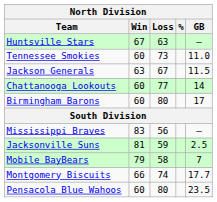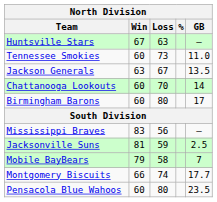Jackson Generals | GB: 11.5 -> 13.5
Chattanooga Lookouts | Loss: 77 -> 70
